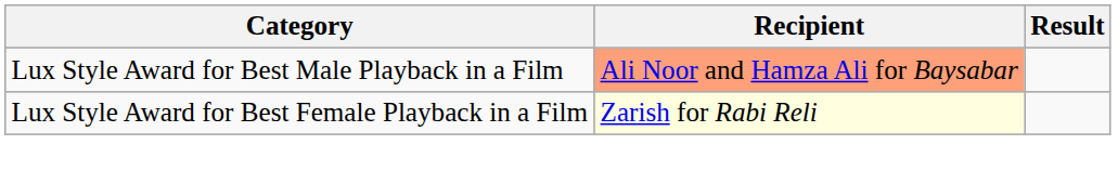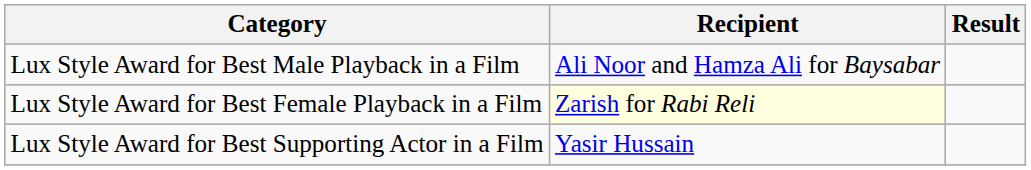Lux Style Award for Best Male Playback in a Film | Recipient: lightsalmon background -> no background
+ row: Lux Style Award for Best Supporting Actor in a Film | Yasir Hussain
